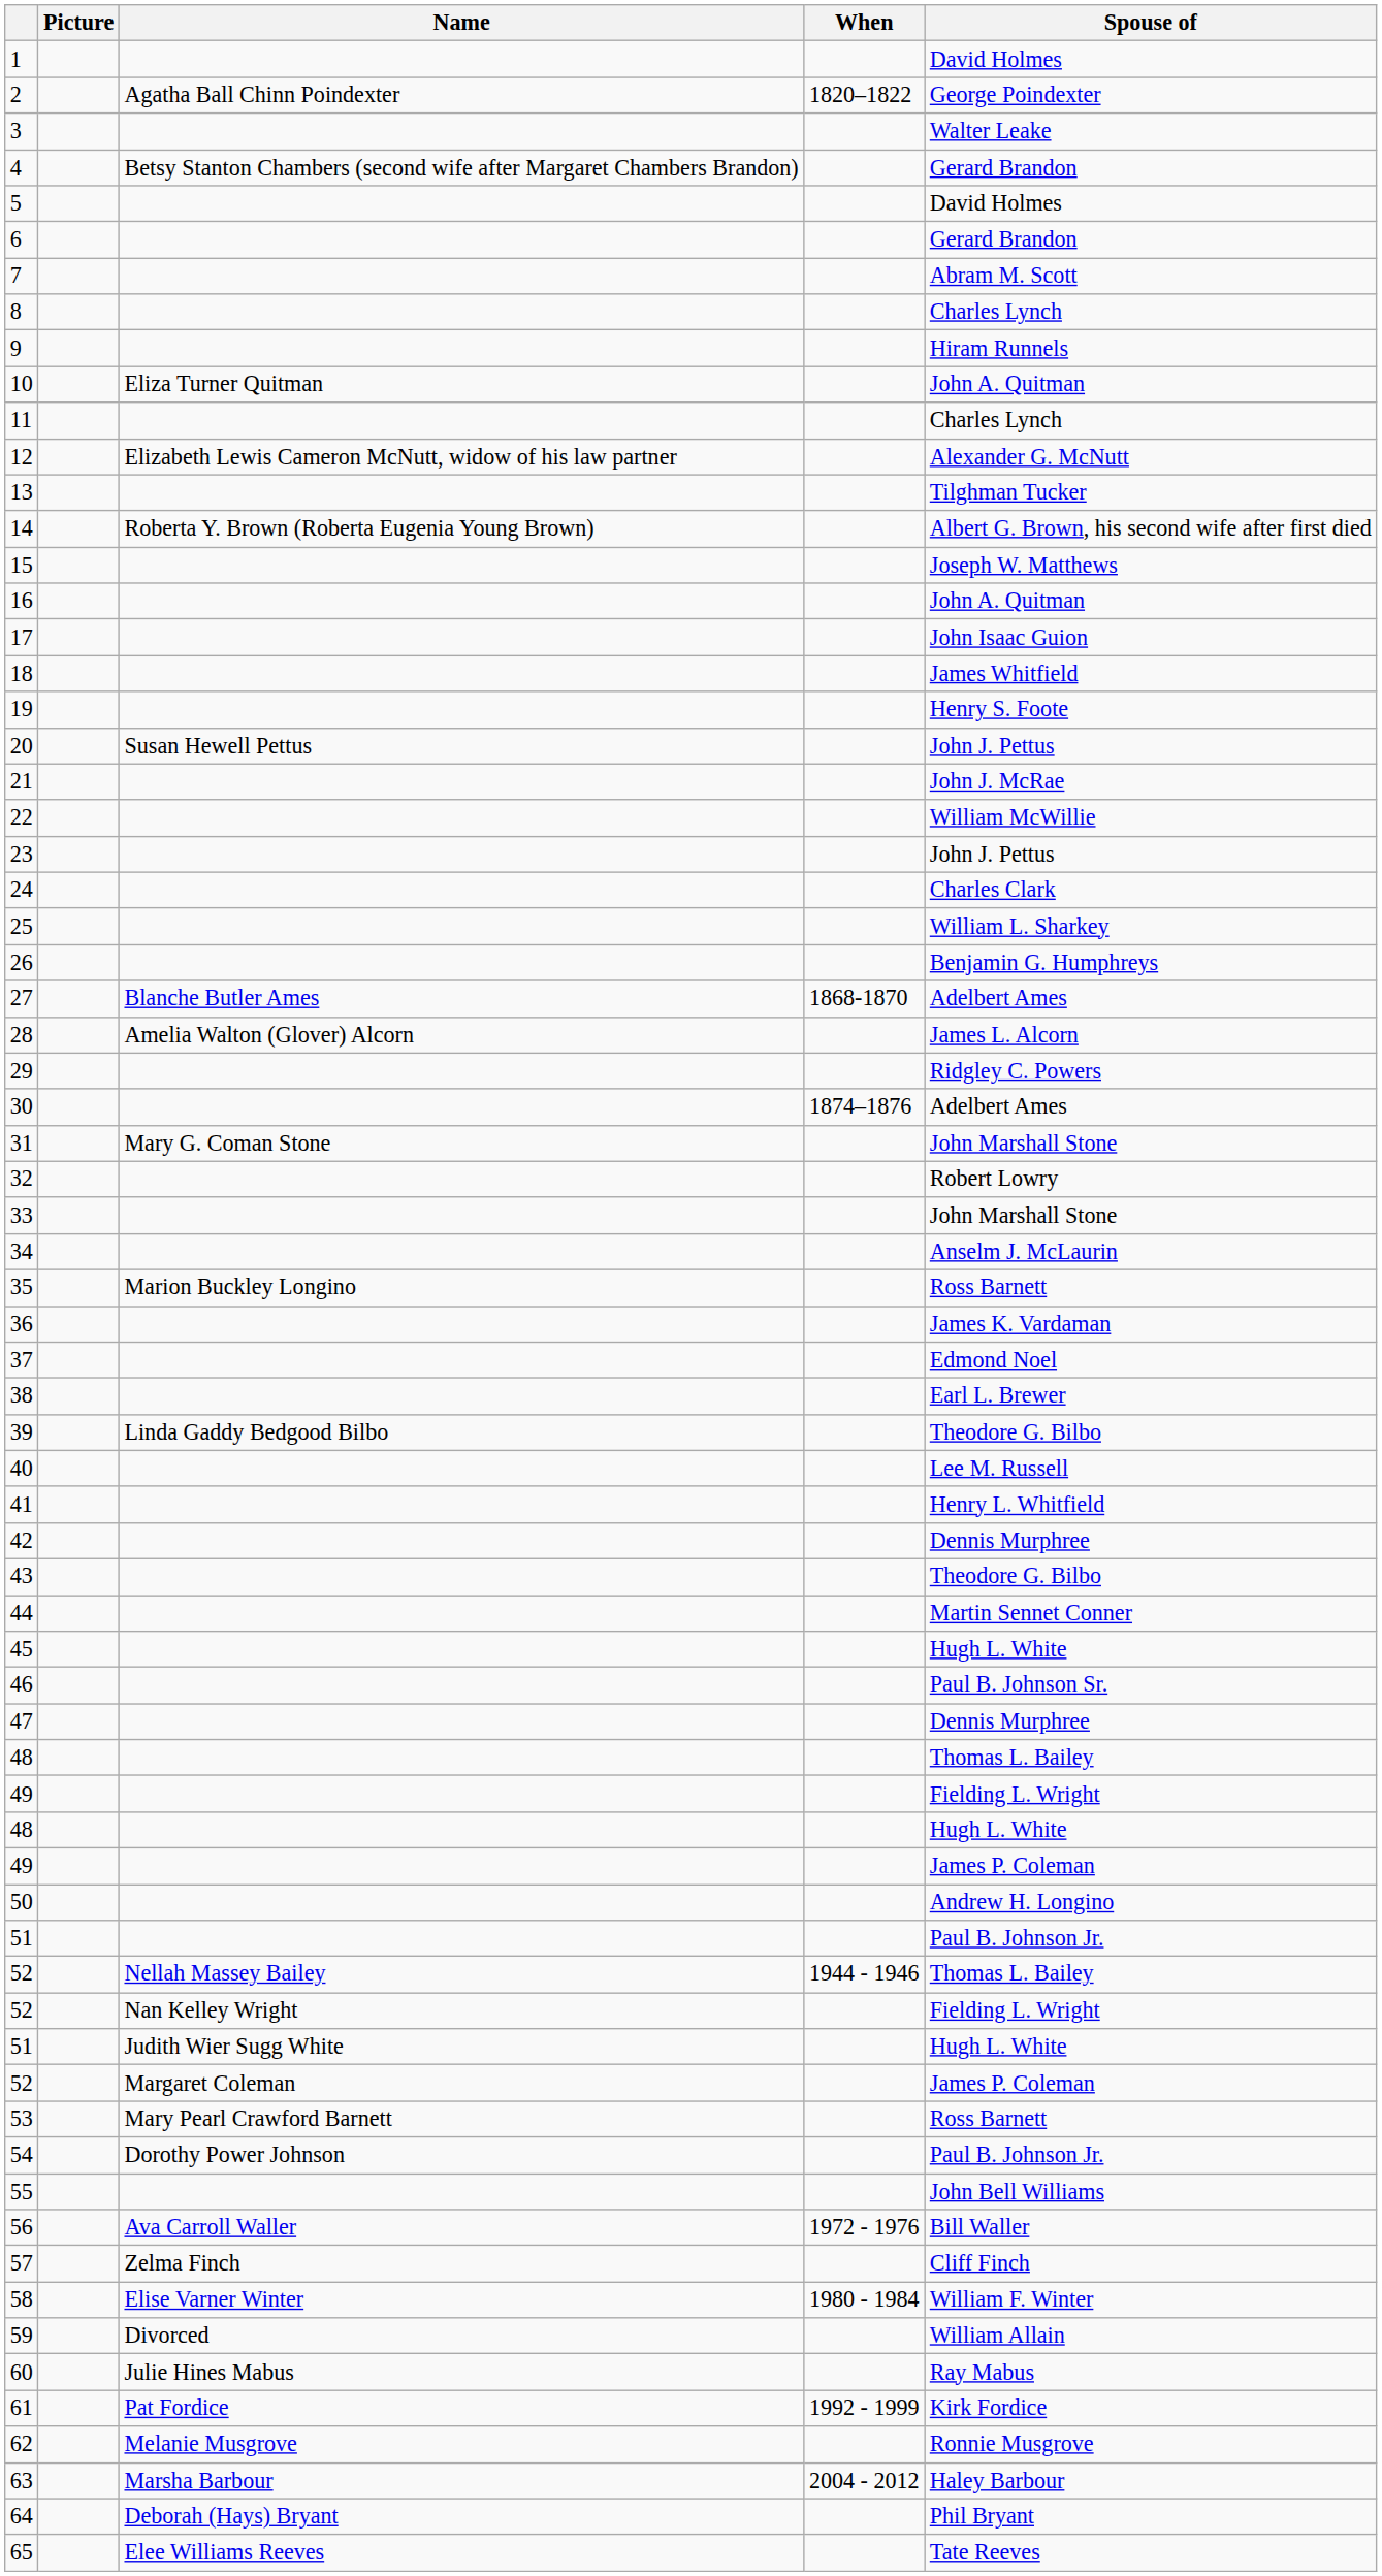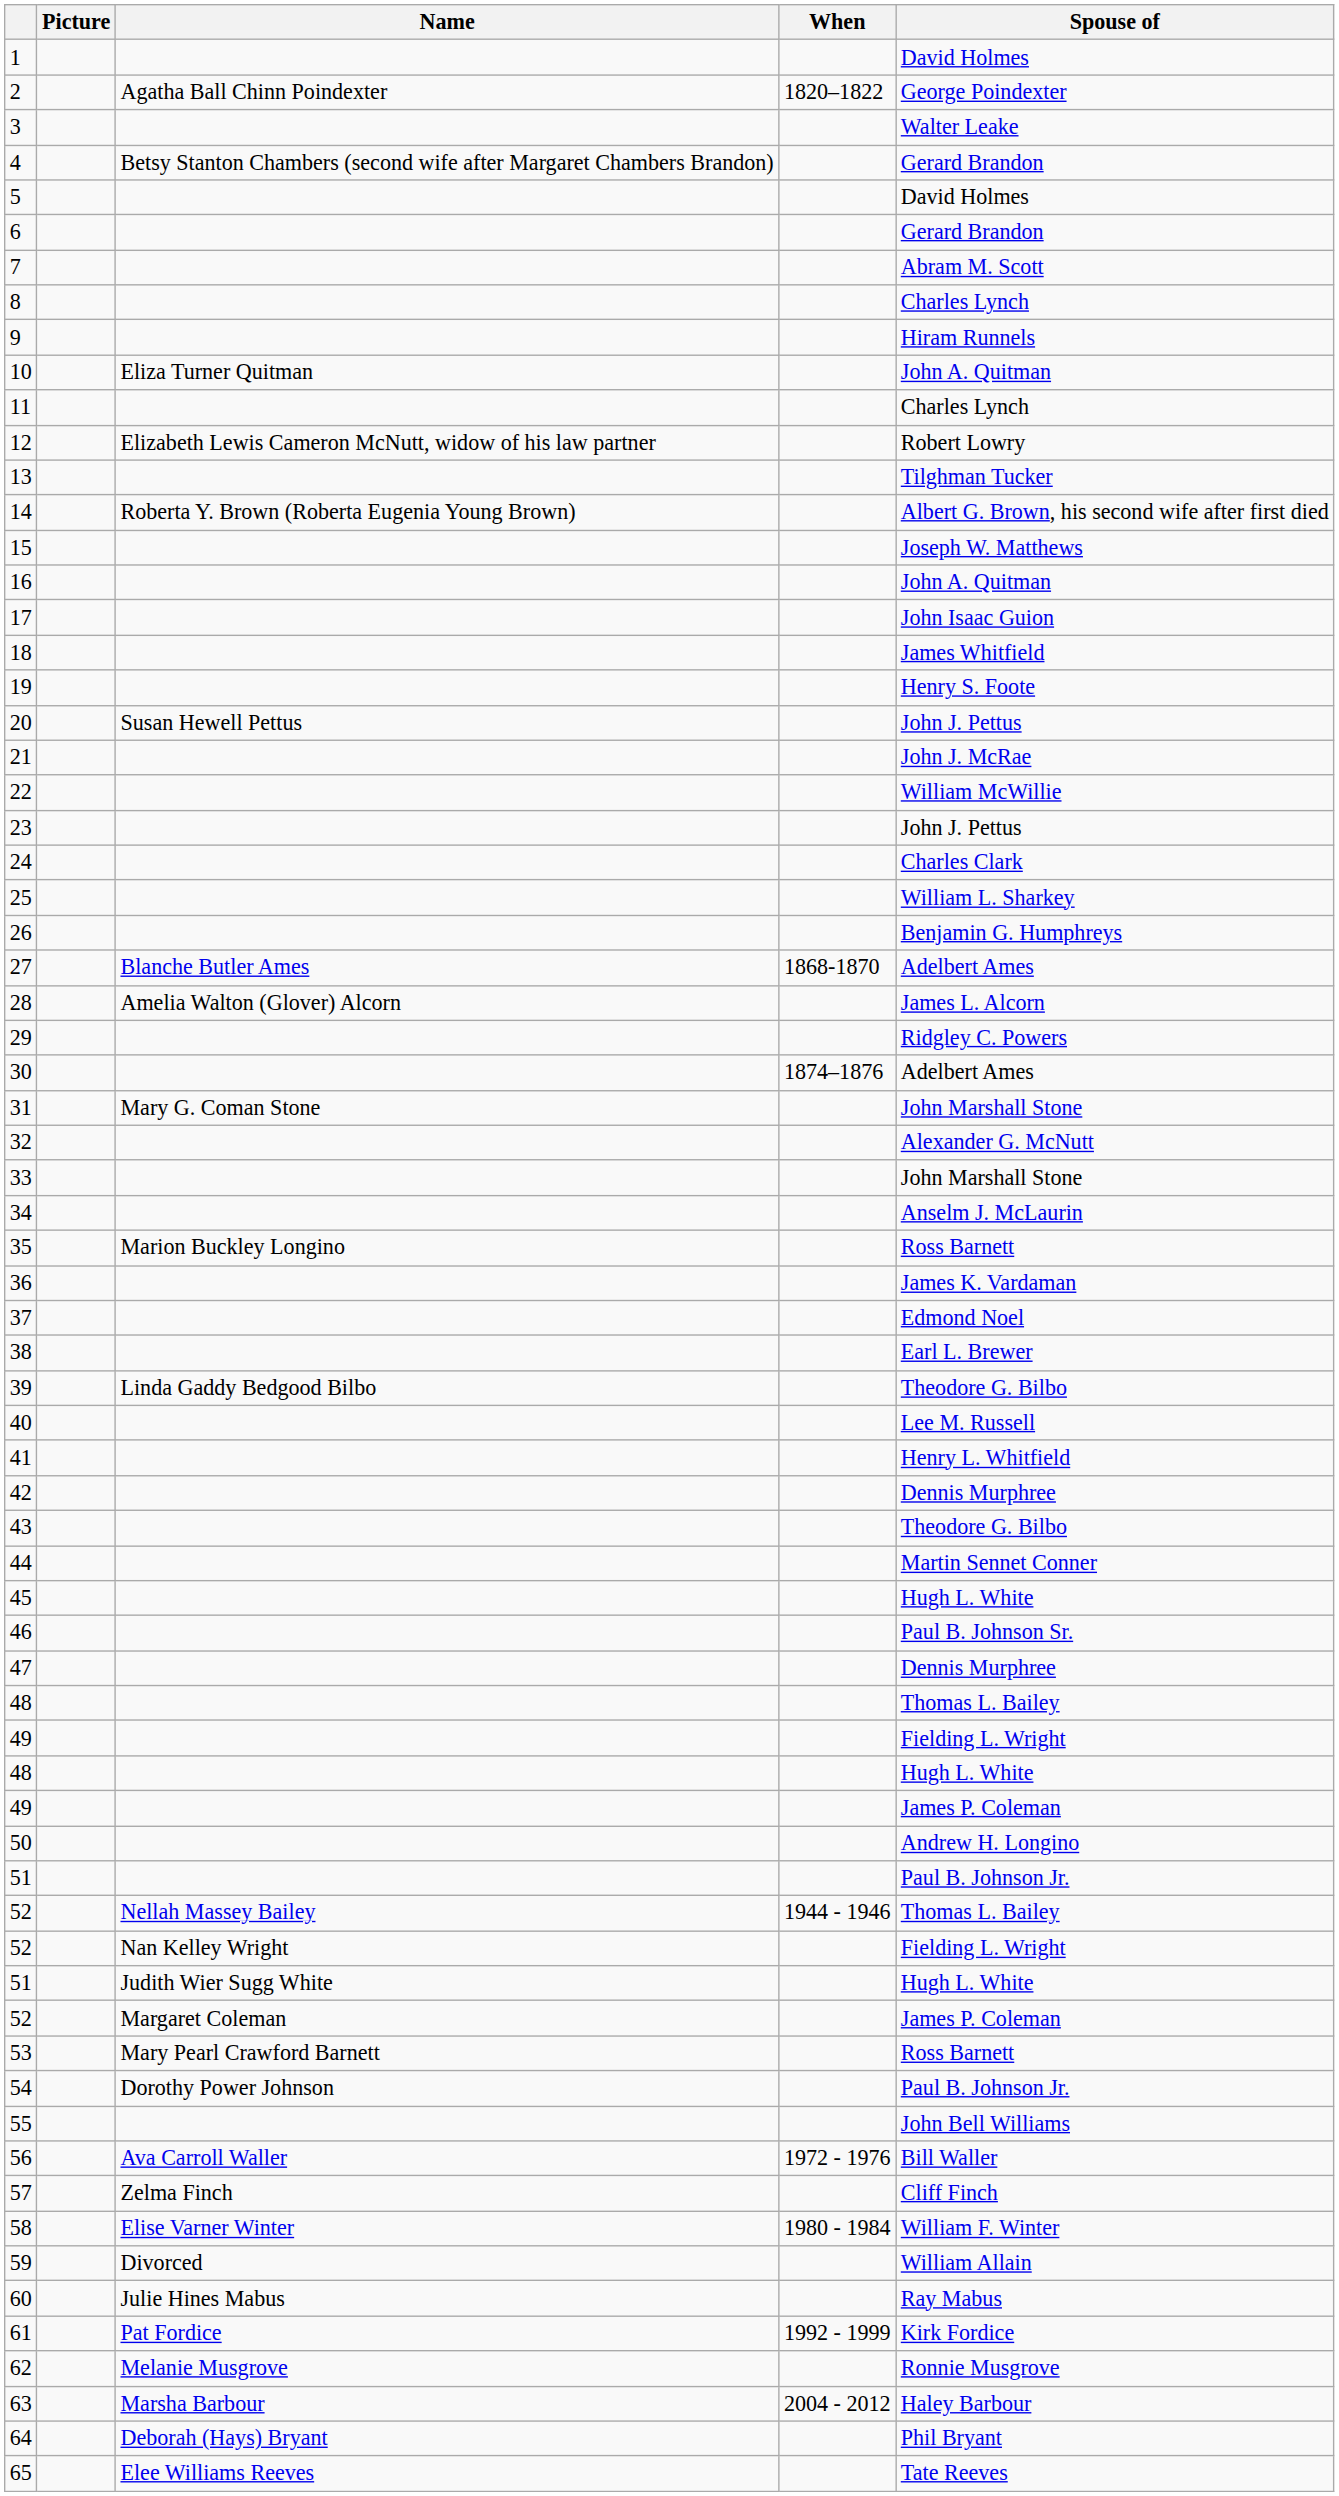12 | Spouse of: Alexander G. McNutt -> Robert Lowry
32 | Spouse of: Robert Lowry -> Alexander G. McNutt
